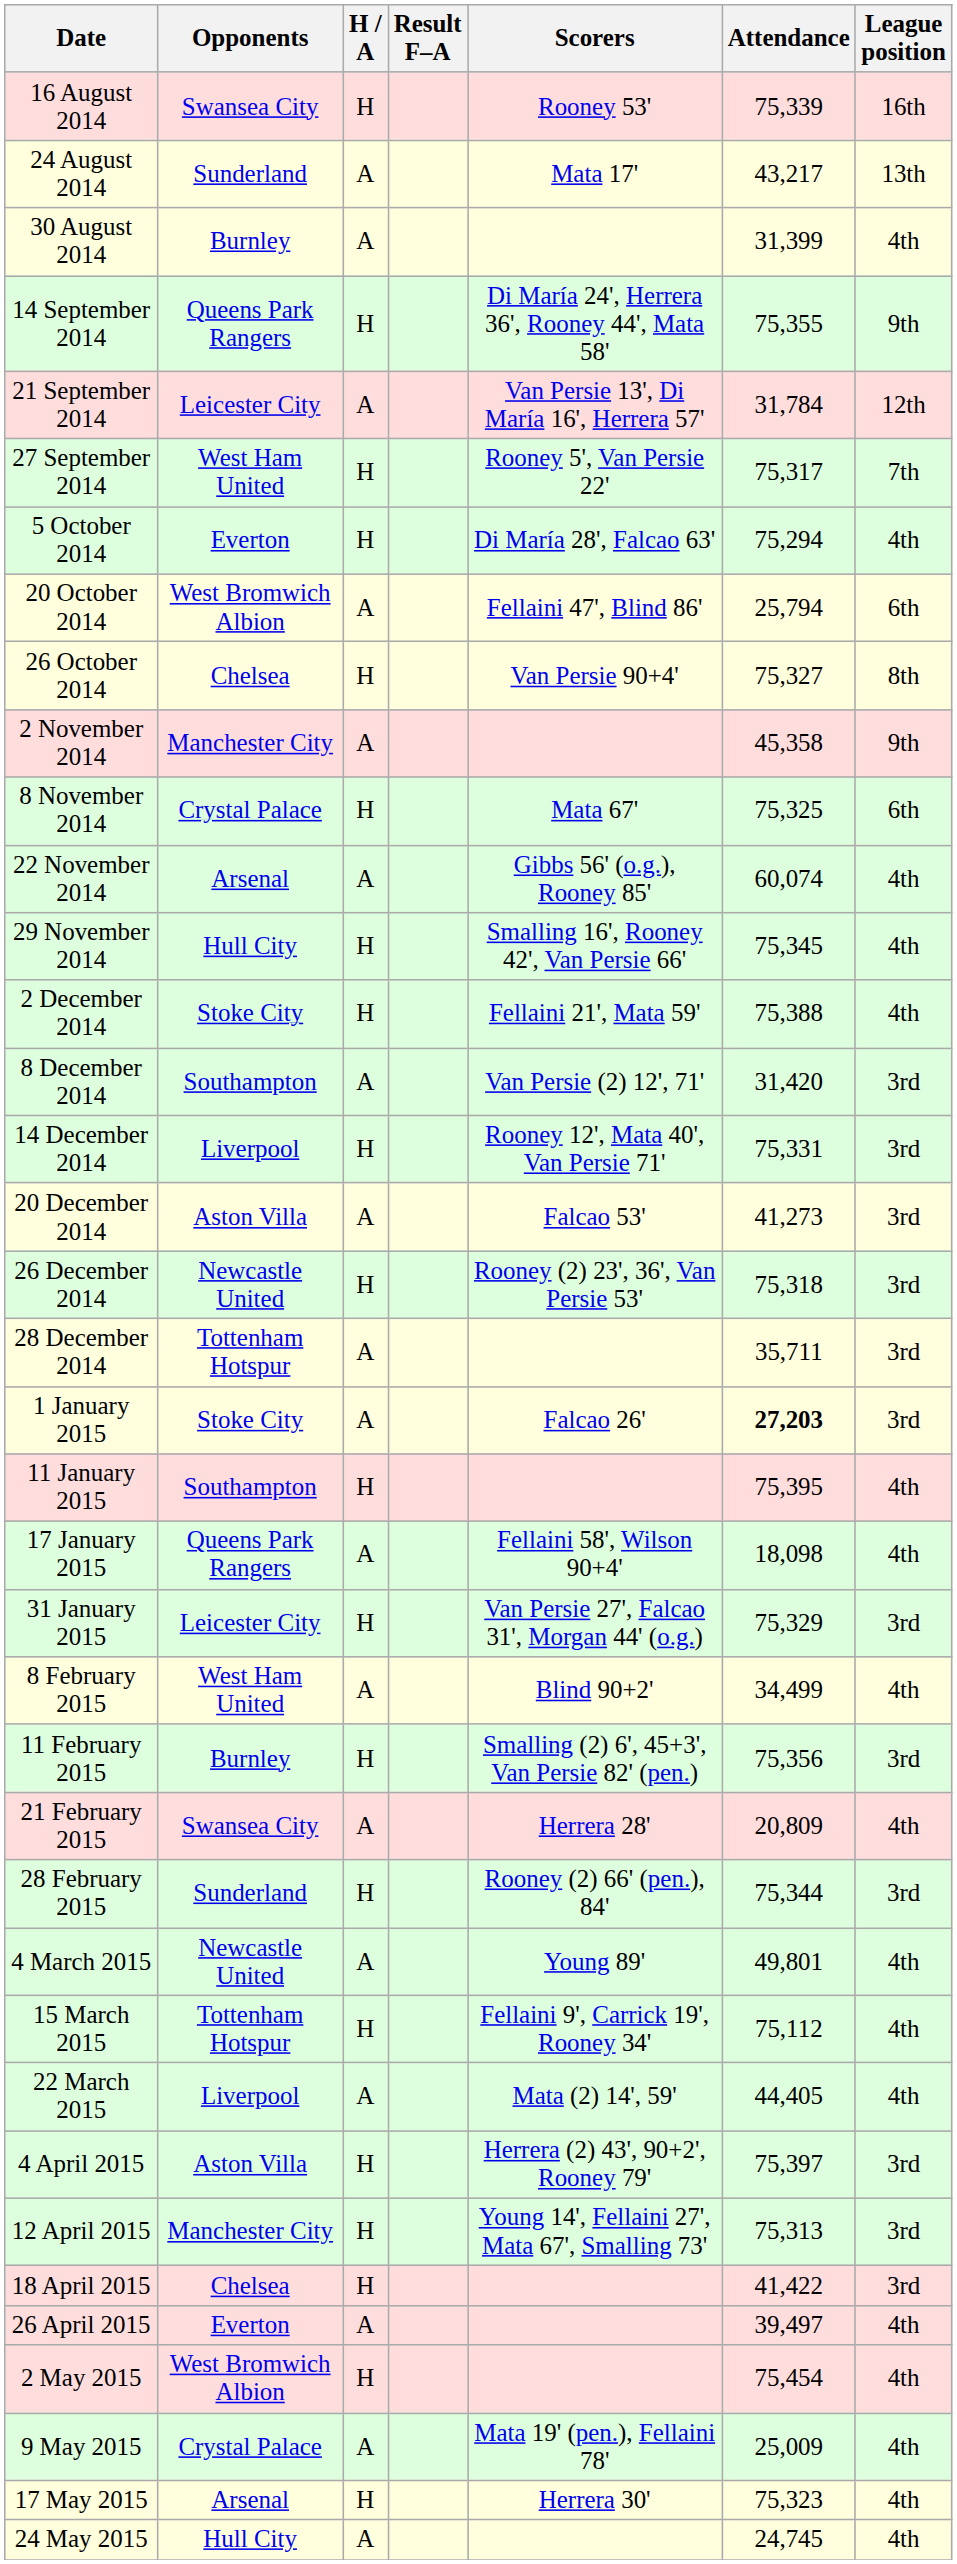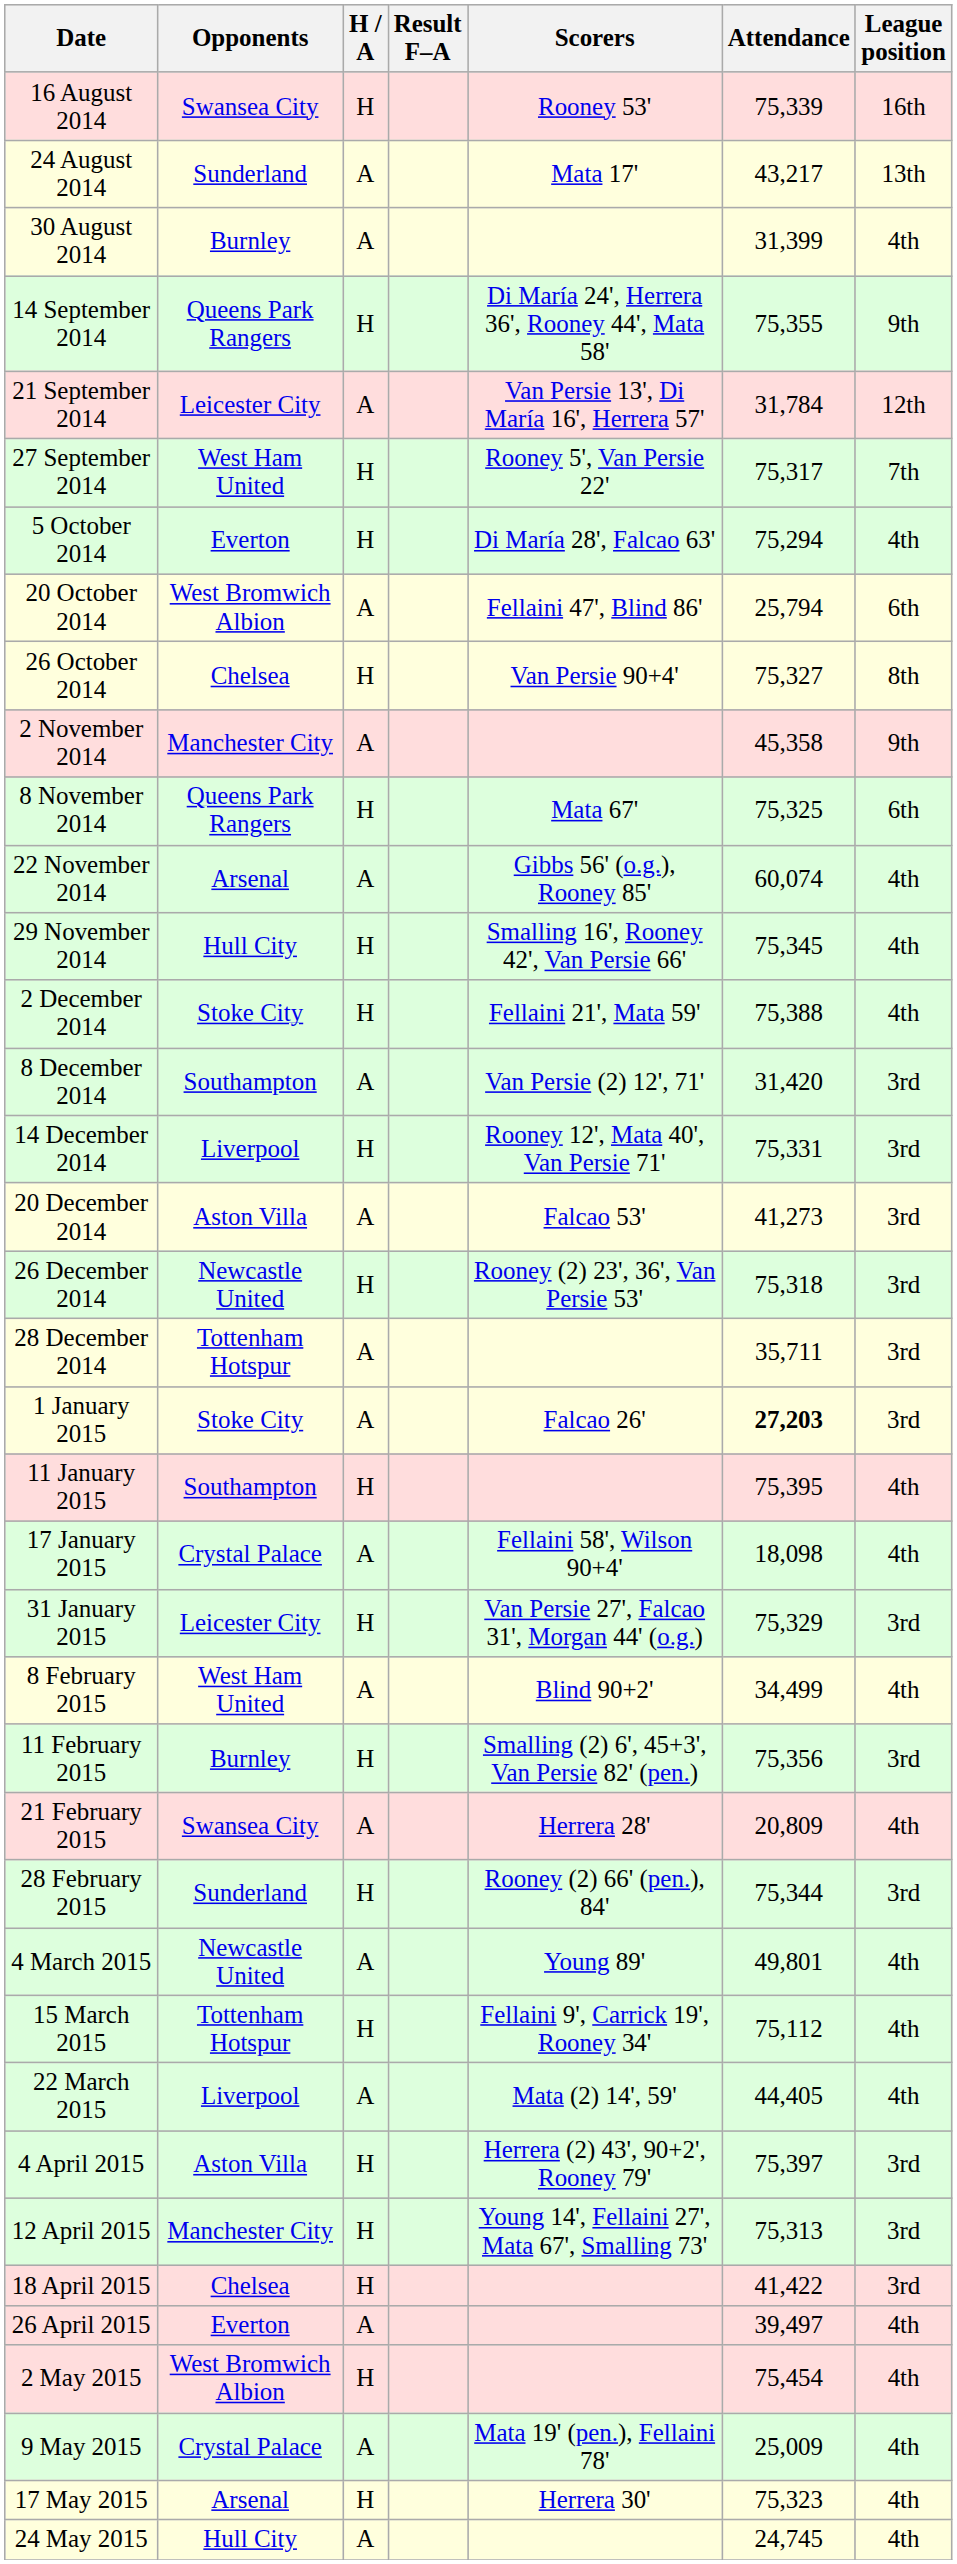8 November 2014 | Opponents: Crystal Palace -> Queens Park Rangers
17 January 2015 | Opponents: Queens Park Rangers -> Crystal Palace
